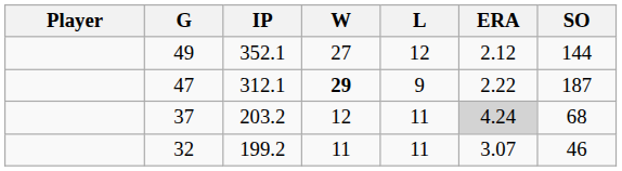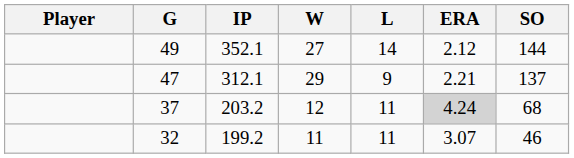49 | L: 12 -> 14
47 | W: bold -> normal
47 | ERA: 2.22 -> 2.21
47 | SO: 187 -> 137
